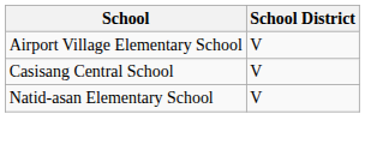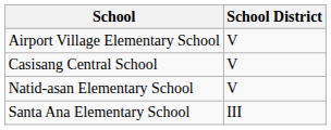+ row: Santa Ana Elementary School | III
